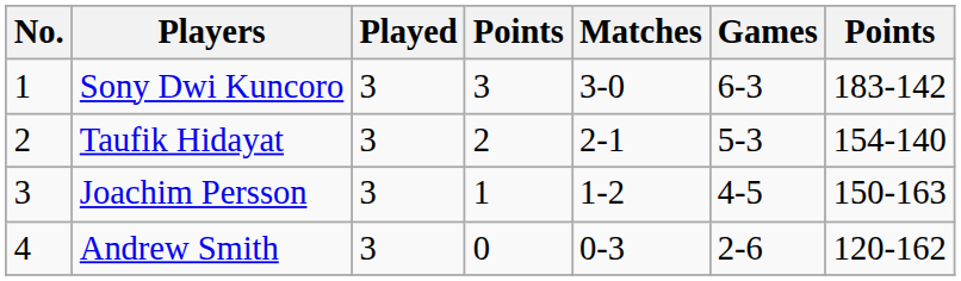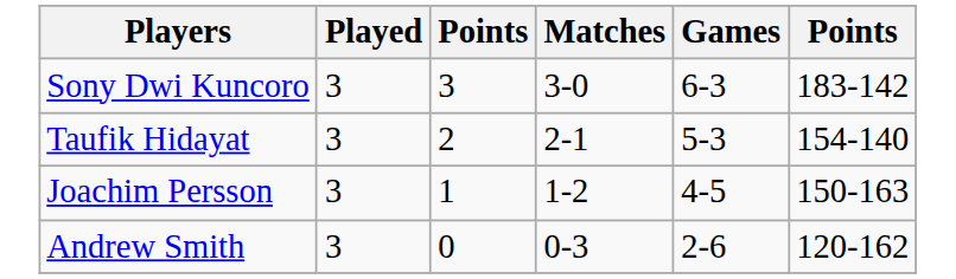- column: No. | 1 | 2 | 3 | 4
